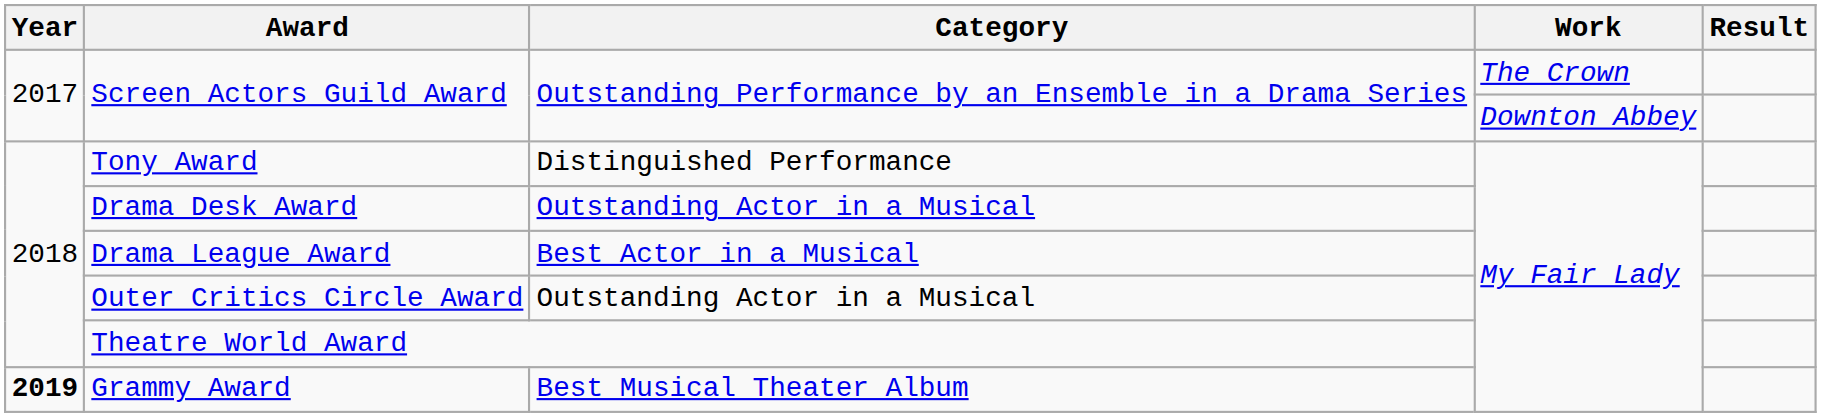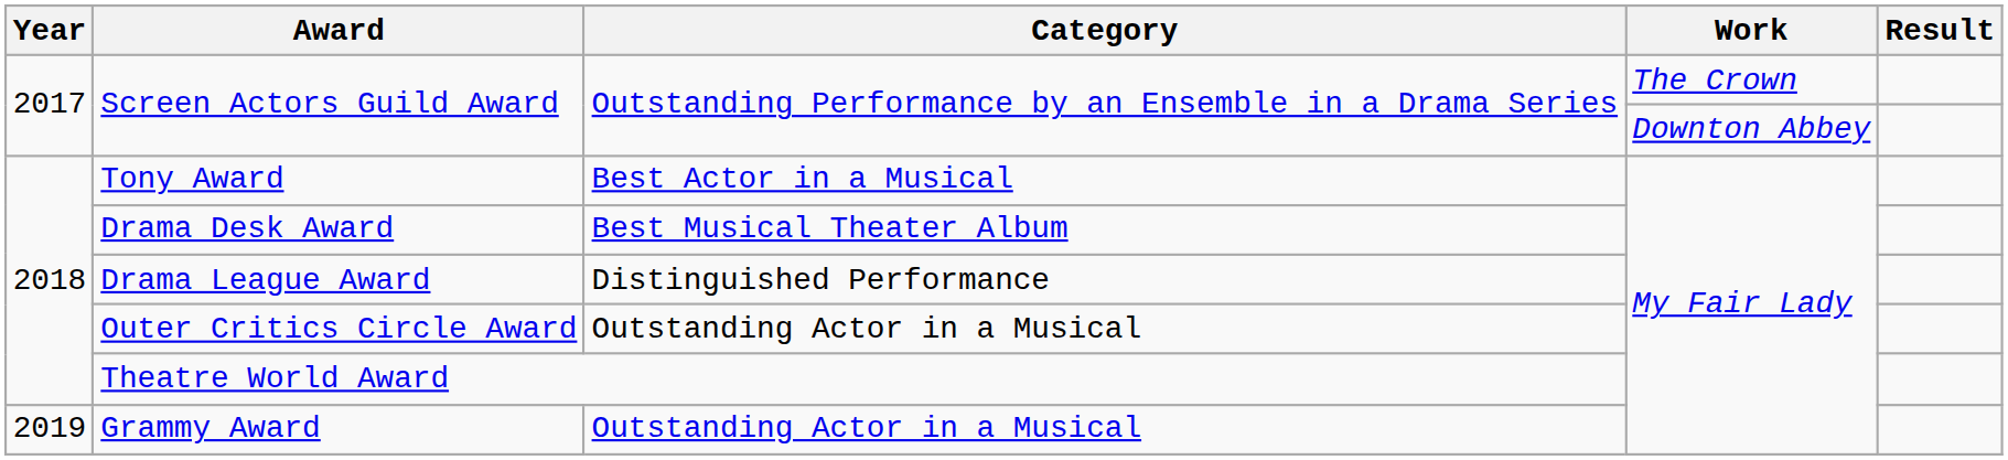Tony Award | Category: Distinguished Performance -> Best Actor in a Musical
Drama Desk Award | Category: Outstanding Actor in a Musical -> Best Musical Theater Album
Drama League Award | Category: Best Actor in a Musical -> Distinguished Performance
Grammy Award | Year: bold -> normal
Grammy Award | Category: Best Musical Theater Album -> Outstanding Actor in a Musical
